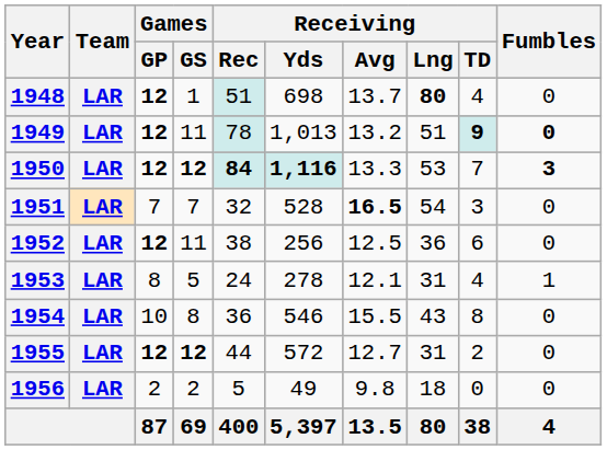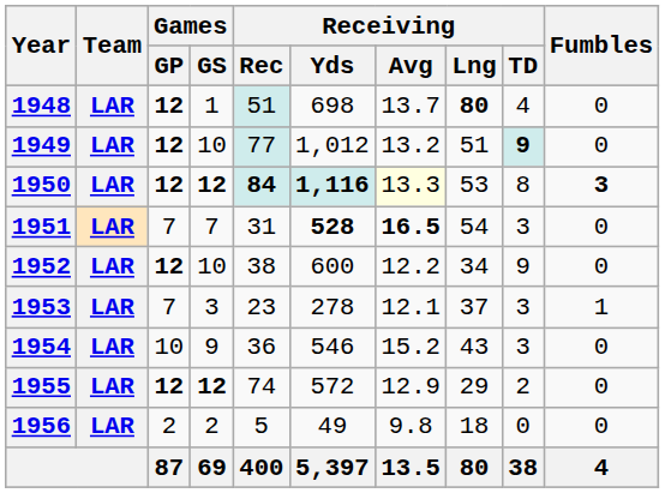1949 | Games / GS: 11 -> 10
1949 | Receiving / Rec: 78 -> 77
1949 | Receiving / Yds: 1,013 -> 1,012
1949 | Fumbles: bold -> normal
1950 | Receiving / Avg: no background -> lightyellow background
1950 | Receiving / TD: 7 -> 8
1951 | Receiving / Rec: 32 -> 31
1951 | Receiving / Yds: normal -> bold
1952 | Games / GS: 11 -> 10
1952 | Receiving / Yds: 256 -> 600
1952 | Receiving / Avg: 12.5 -> 12.2
1952 | Receiving / Lng: 36 -> 34
1952 | Receiving / TD: 6 -> 9
1953 | Games / GP: 8 -> 7
1953 | Games / GS: 5 -> 3
1953 | Receiving / Rec: 24 -> 23
1953 | Receiving / Lng: 31 -> 37
1953 | Receiving / TD: 4 -> 3
1954 | Games / GS: 8 -> 9
1954 | Receiving / Avg: 15.5 -> 15.2
1954 | Receiving / TD: 8 -> 3
1955 | Receiving / Rec: 44 -> 74
1955 | Receiving / Avg: 12.7 -> 12.9
1955 | Receiving / Lng: 31 -> 29
